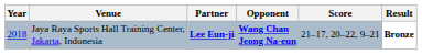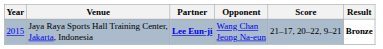Jaya Raya Sports Hall Training Center, Jakarta, Indonesia | Year: 2018 -> 2015
Jaya Raya Sports Hall Training Center, Jakarta, Indonesia | Opponent: bold -> normal
